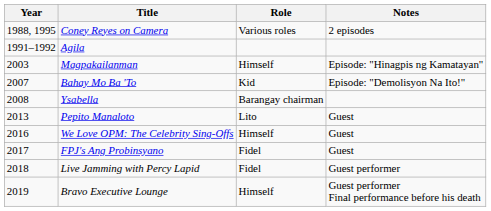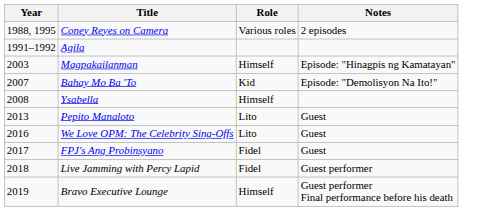Ysabella | Role: Barangay chairman -> Himself
We Love OPM: The Celebrity Sing-Offs | Role: Himself -> Lito
